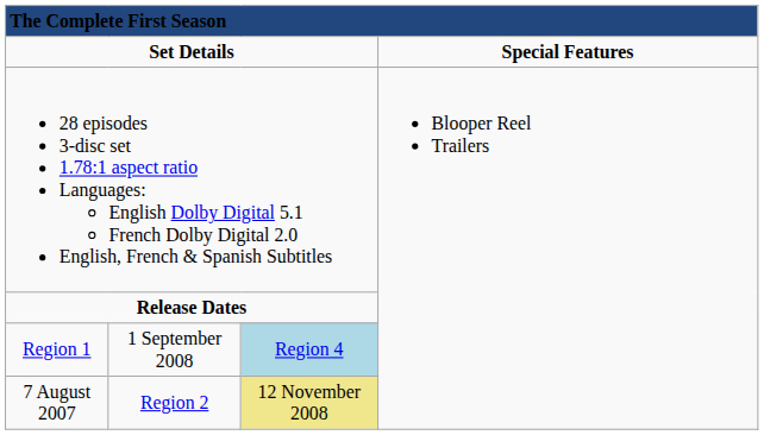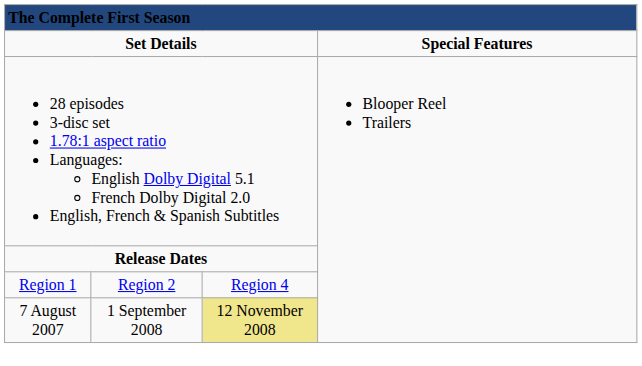Region 1 | column 2: 1 September 2008 -> Region 2
Region 1 | column 3: lightblue background -> no background
7 August 2007 | column 2: Region 2 -> 1 September 2008
